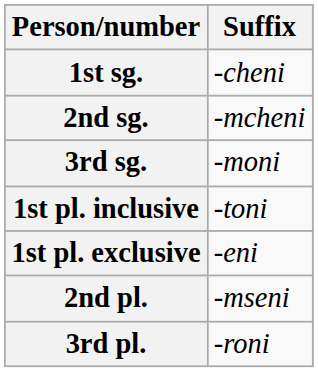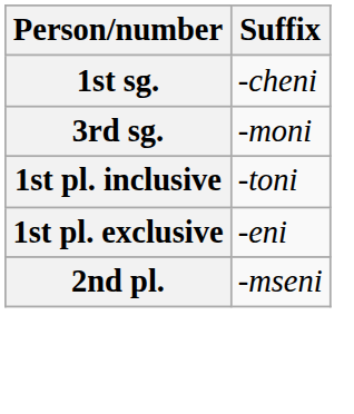- row: 2nd sg. | -mcheni
- row: 3rd pl. | -roni
